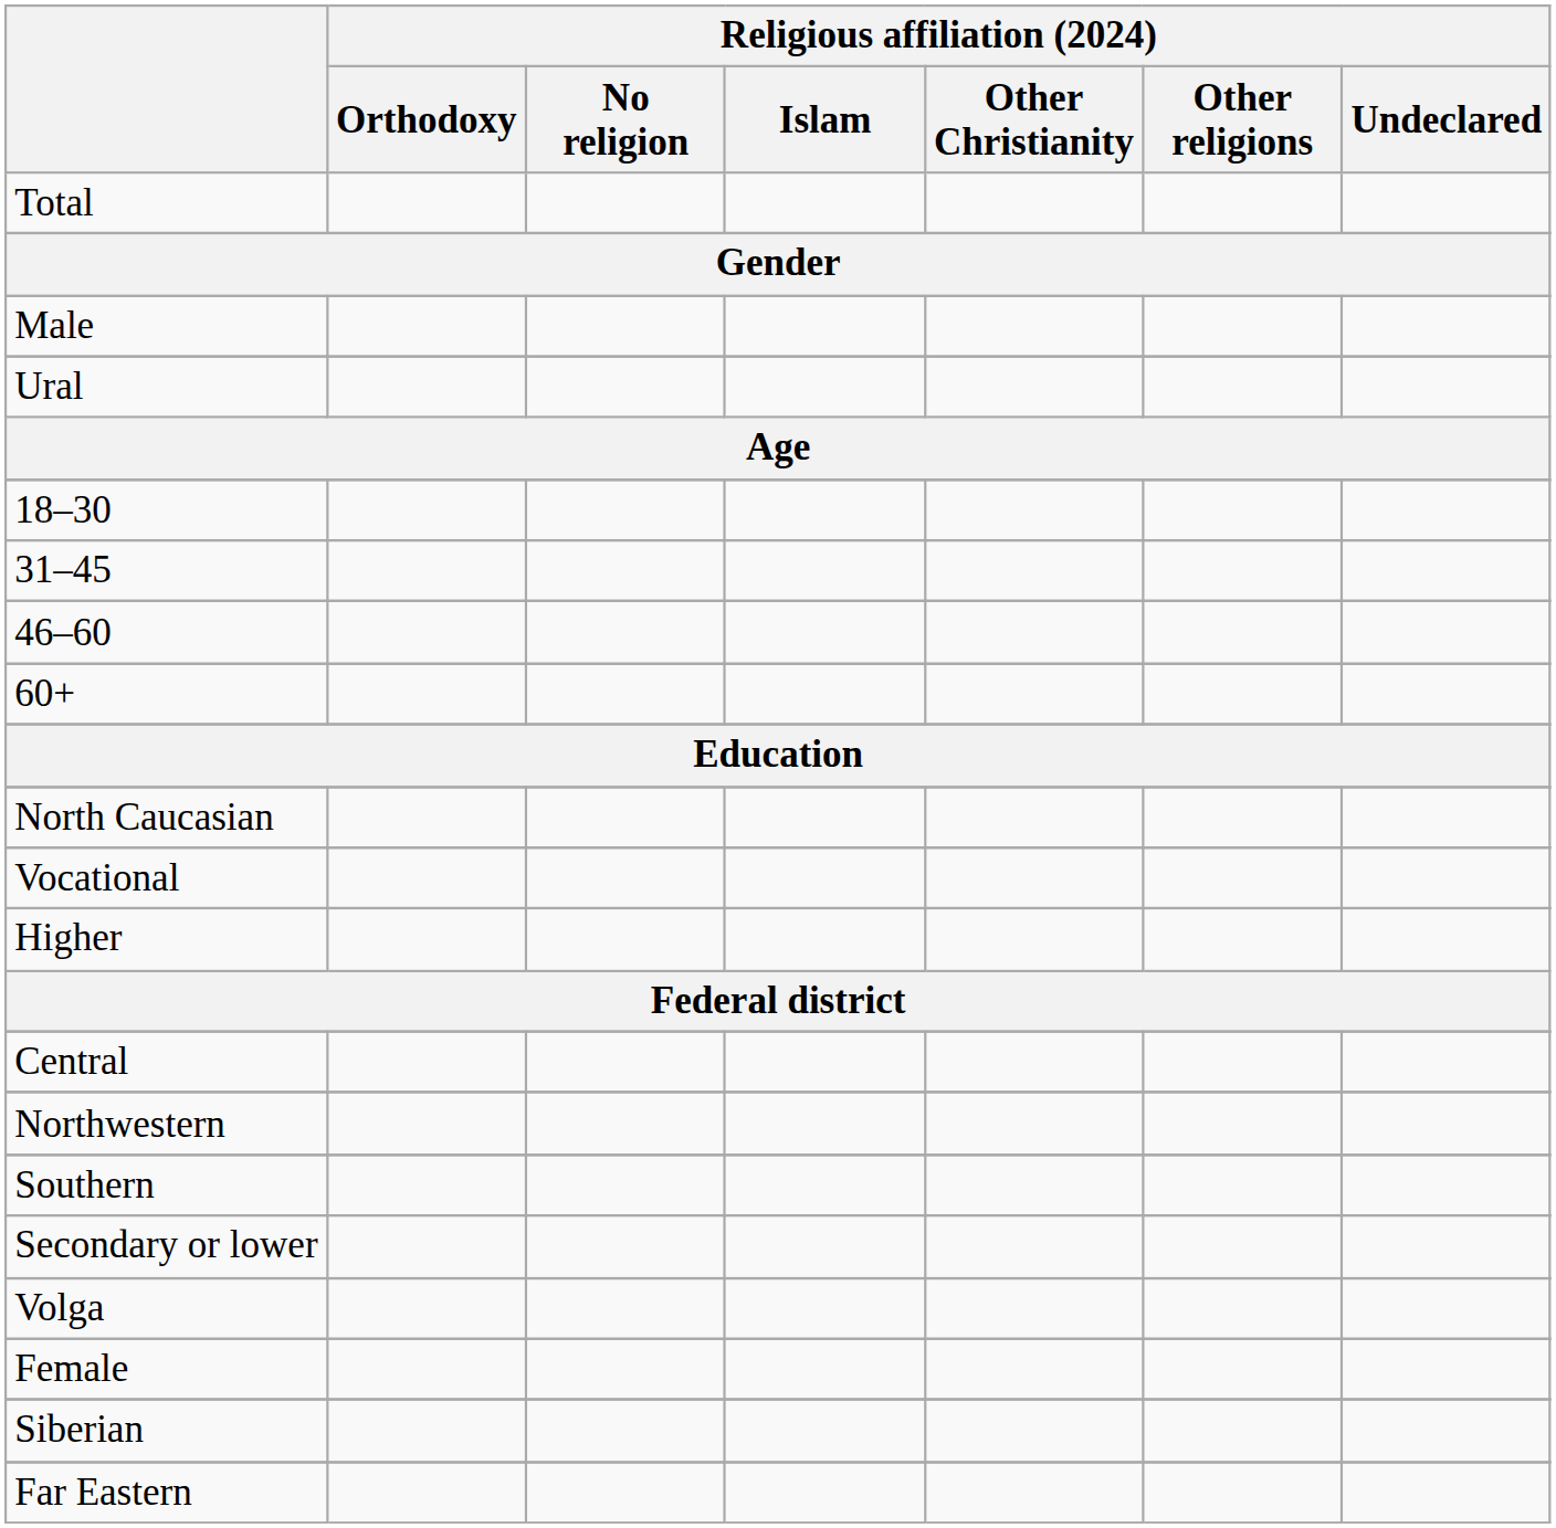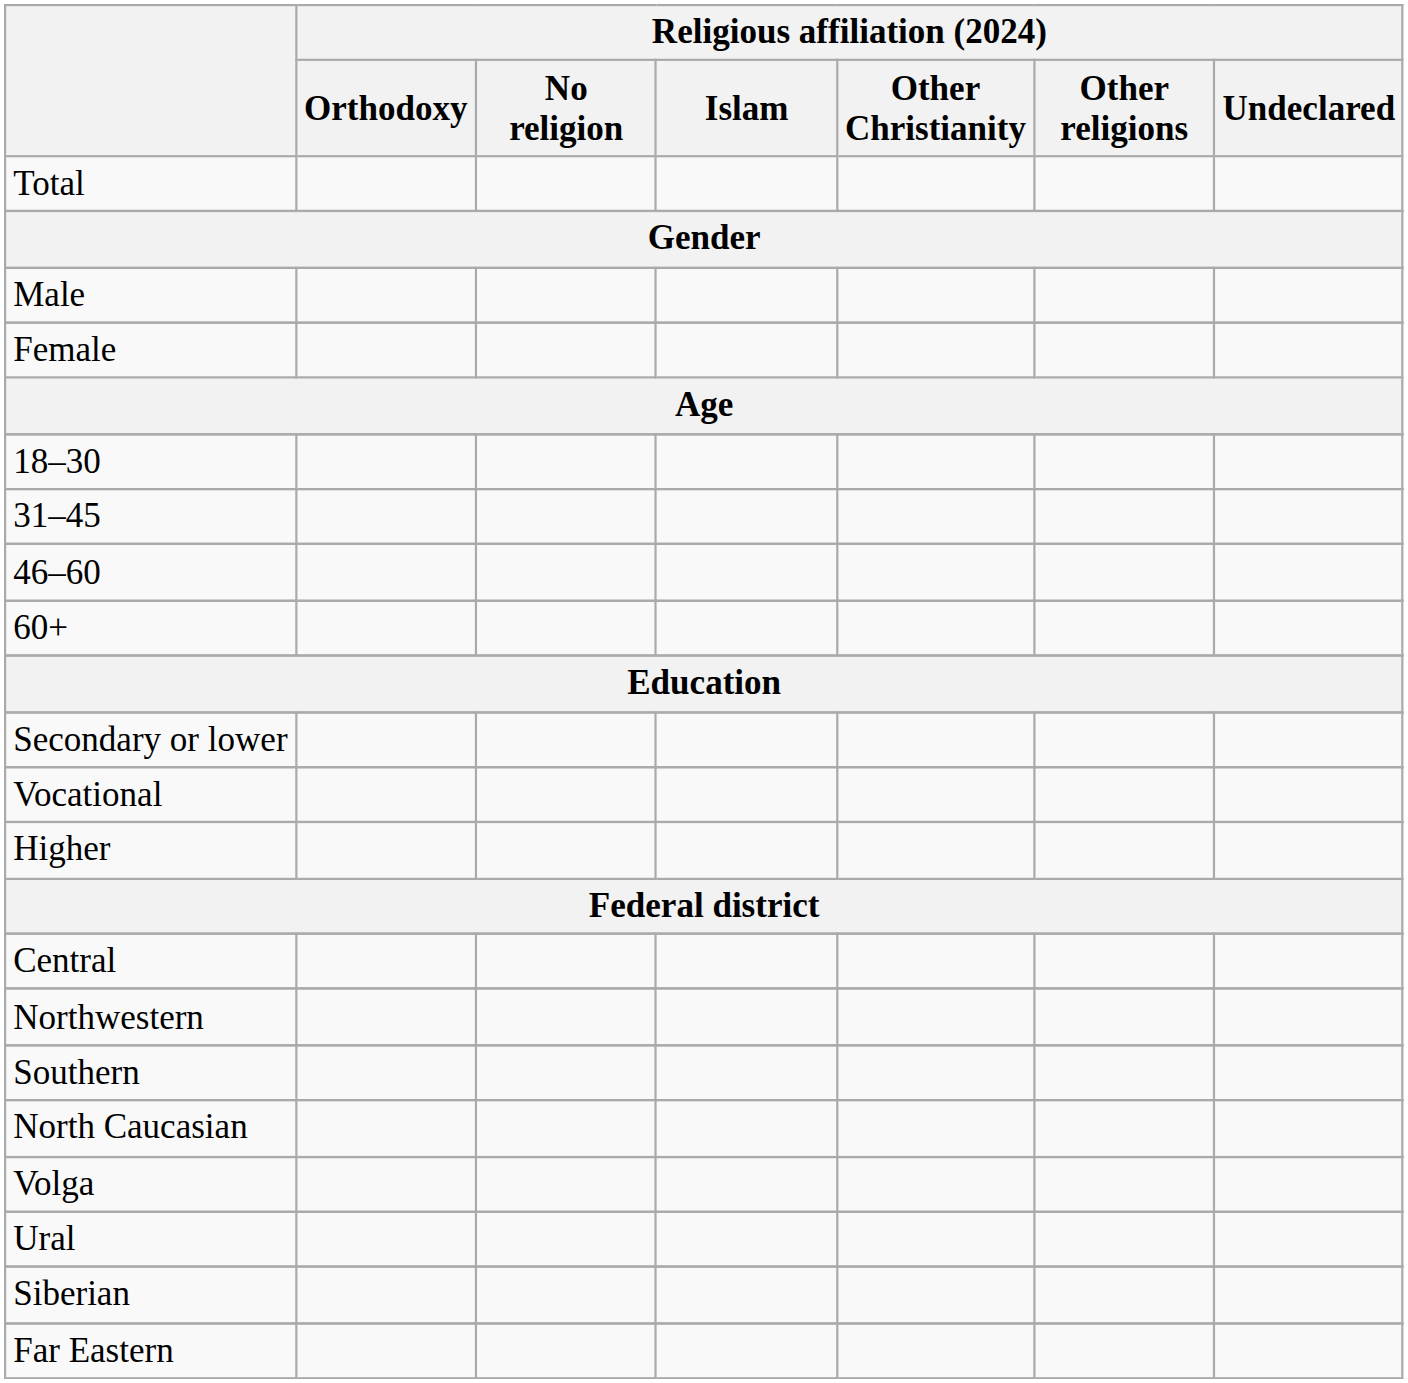rows swapped: Female <-> Ural
rows swapped: Secondary or lower <-> North Caucasian
